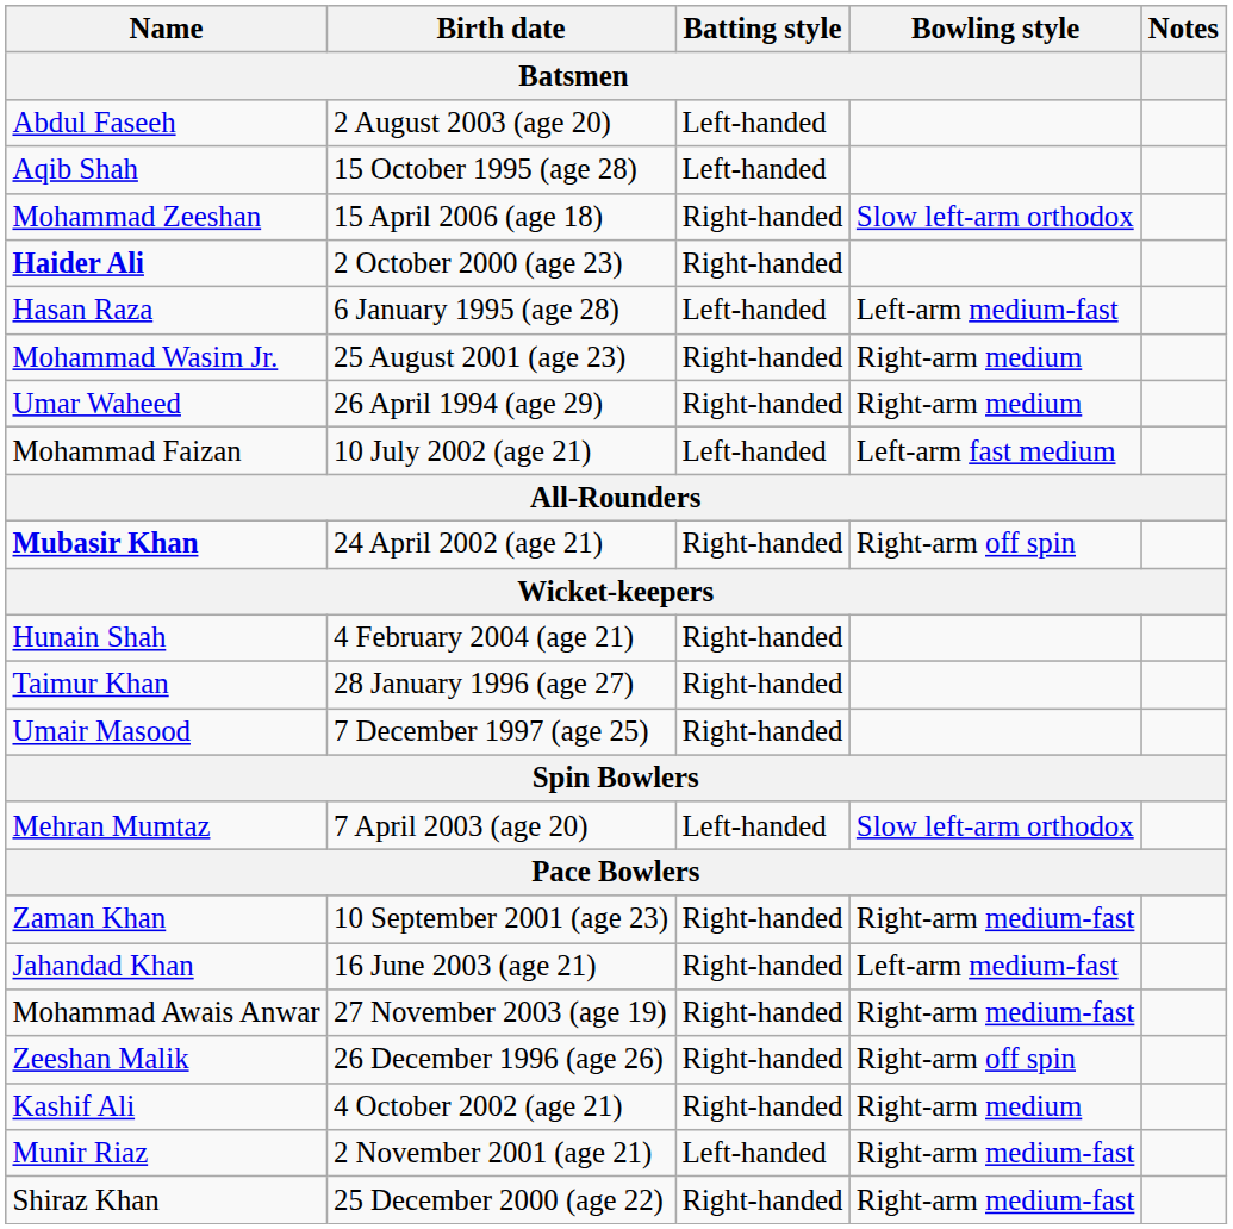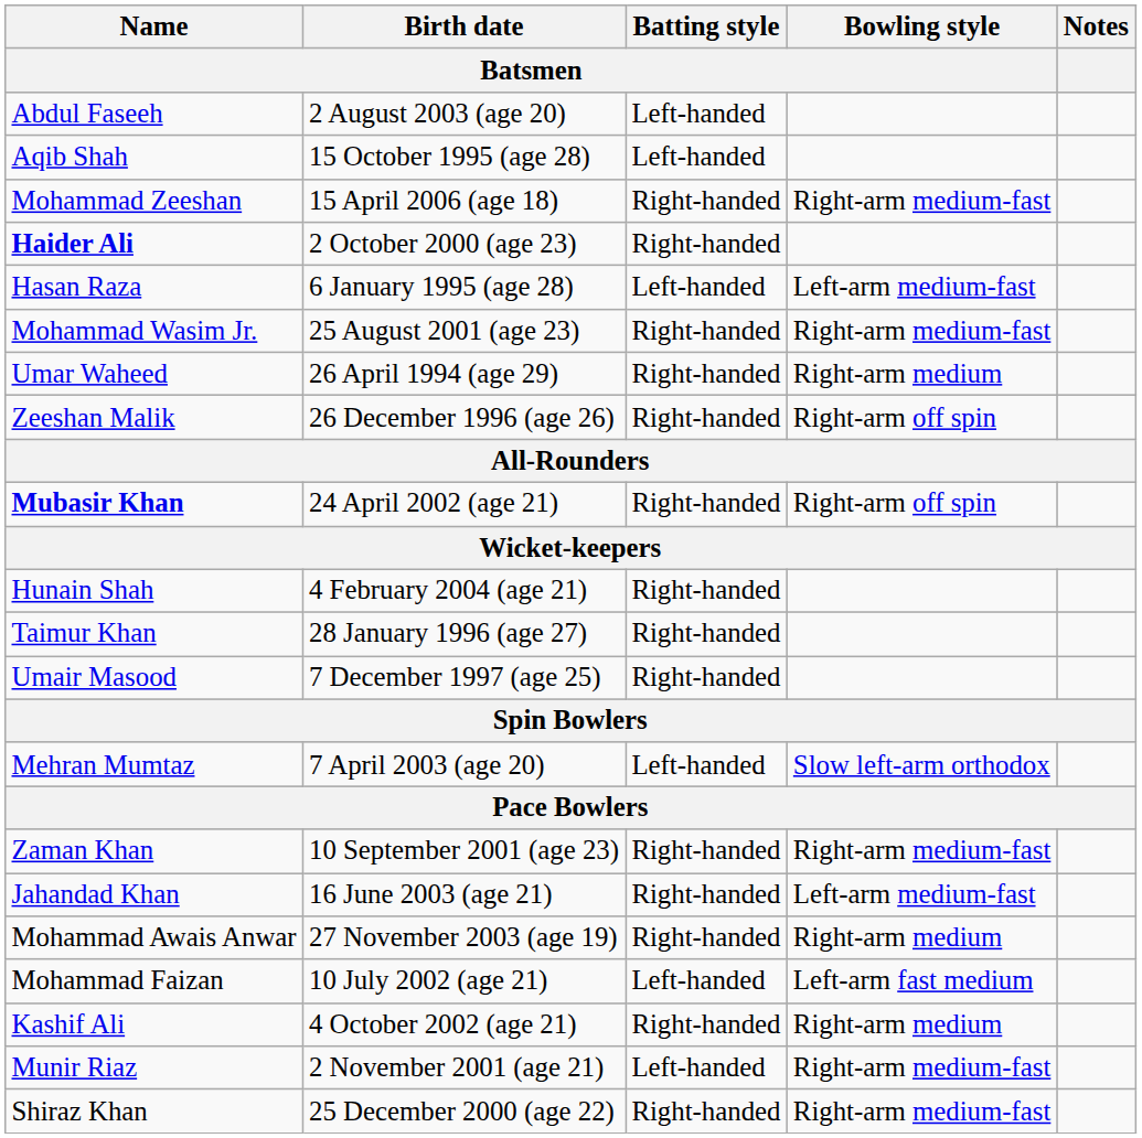Mohammad Zeeshan | Bowling style / Batsmen: Slow left-arm orthodox -> Right-arm medium-fast
Mohammad Wasim Jr. | Bowling style / Batsmen: Right-arm medium -> Right-arm medium-fast
rows swapped: Zeeshan Malik <-> Mohammad Faizan
Mohammad Awais Anwar | Bowling style / Batsmen: Right-arm medium-fast -> Right-arm medium
